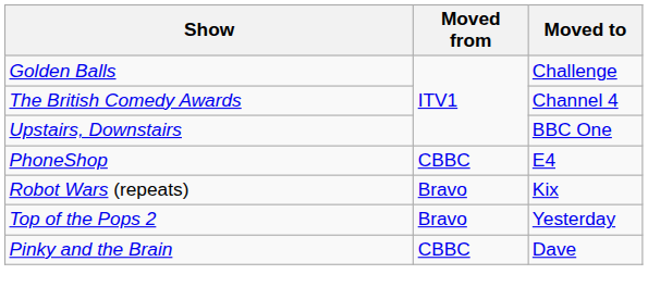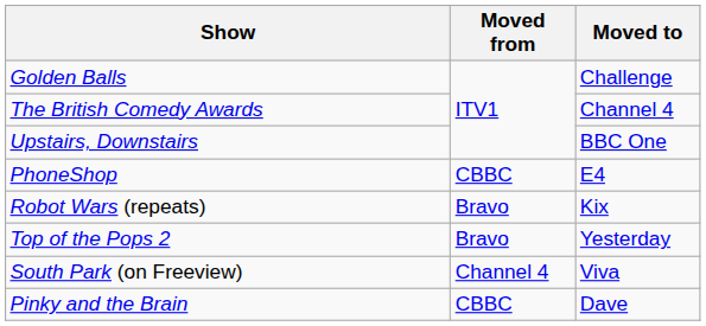+ row: South Park (on Freeview) | Channel 4 | Viva
